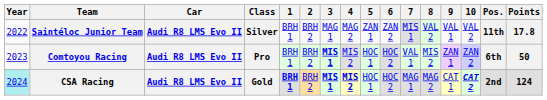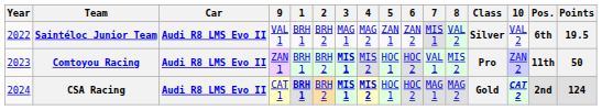columns swapped: Class <-> 9
Saintéloc Junior Team | Pos.: 11th -> 6th
Saintéloc Junior Team | Points: 17.8 -> 19.5
Comtoyou Racing | Pos.: 6th -> 11th
CSA Racing | Year: paleturquoise background -> no background
